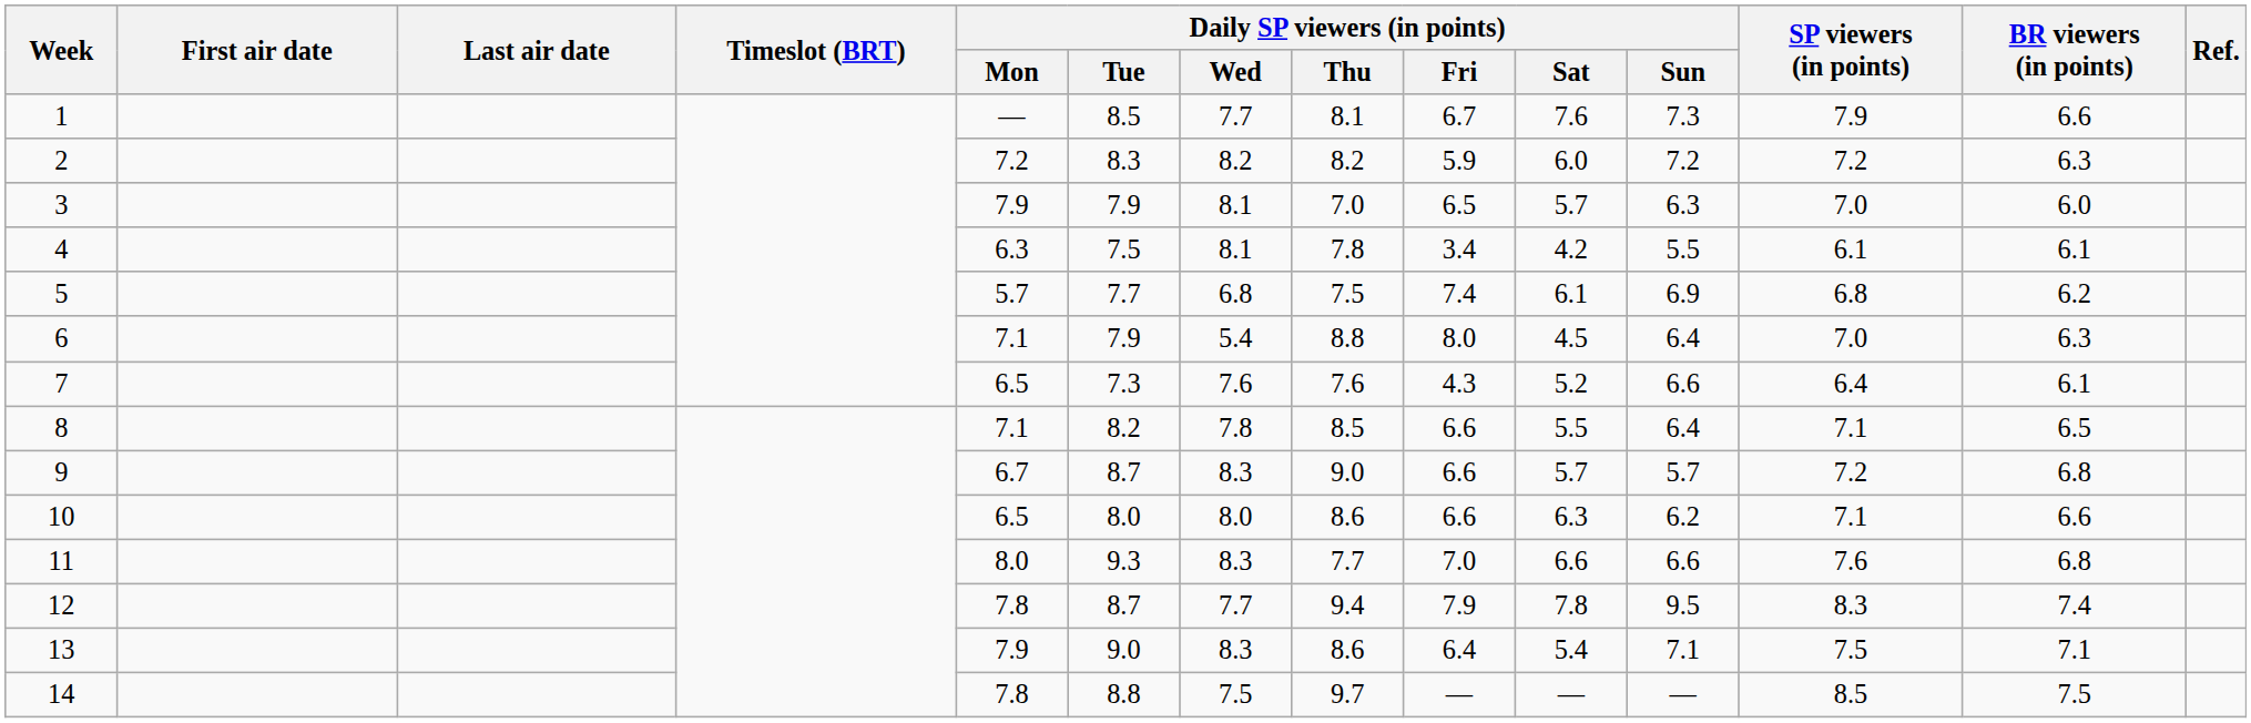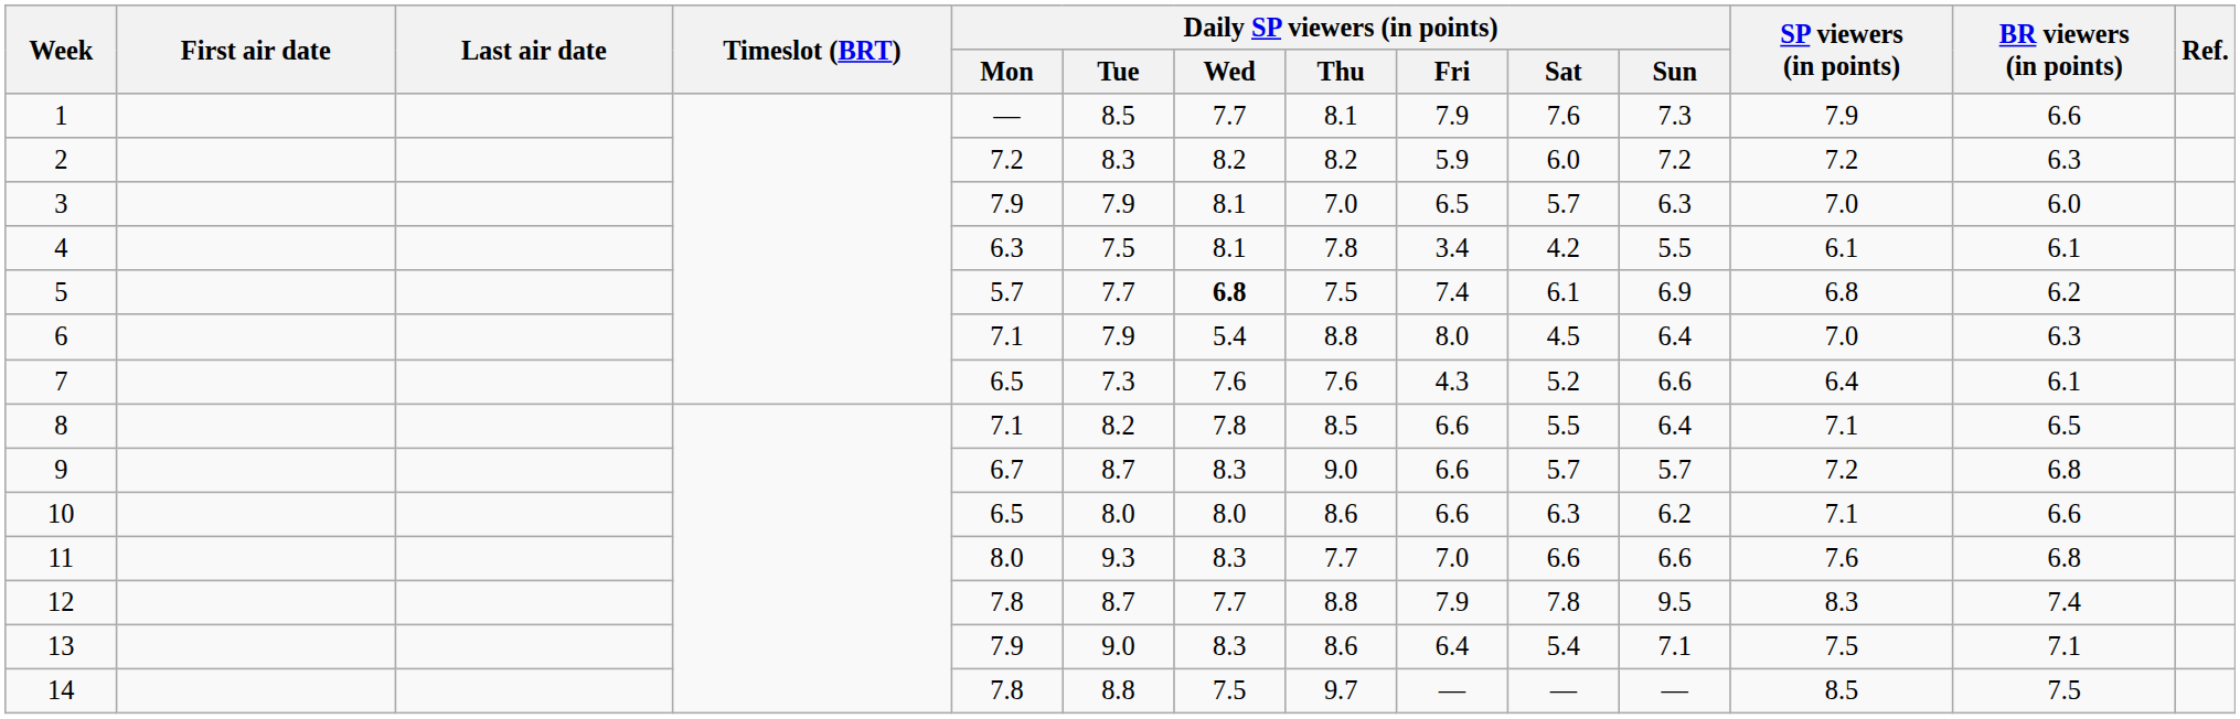1 | Daily SP viewers (in points) / Fri: 6.7 -> 7.9
5 | Daily SP viewers (in points) / Wed: normal -> bold
12 | Daily SP viewers (in points) / Thu: 9.4 -> 8.8
